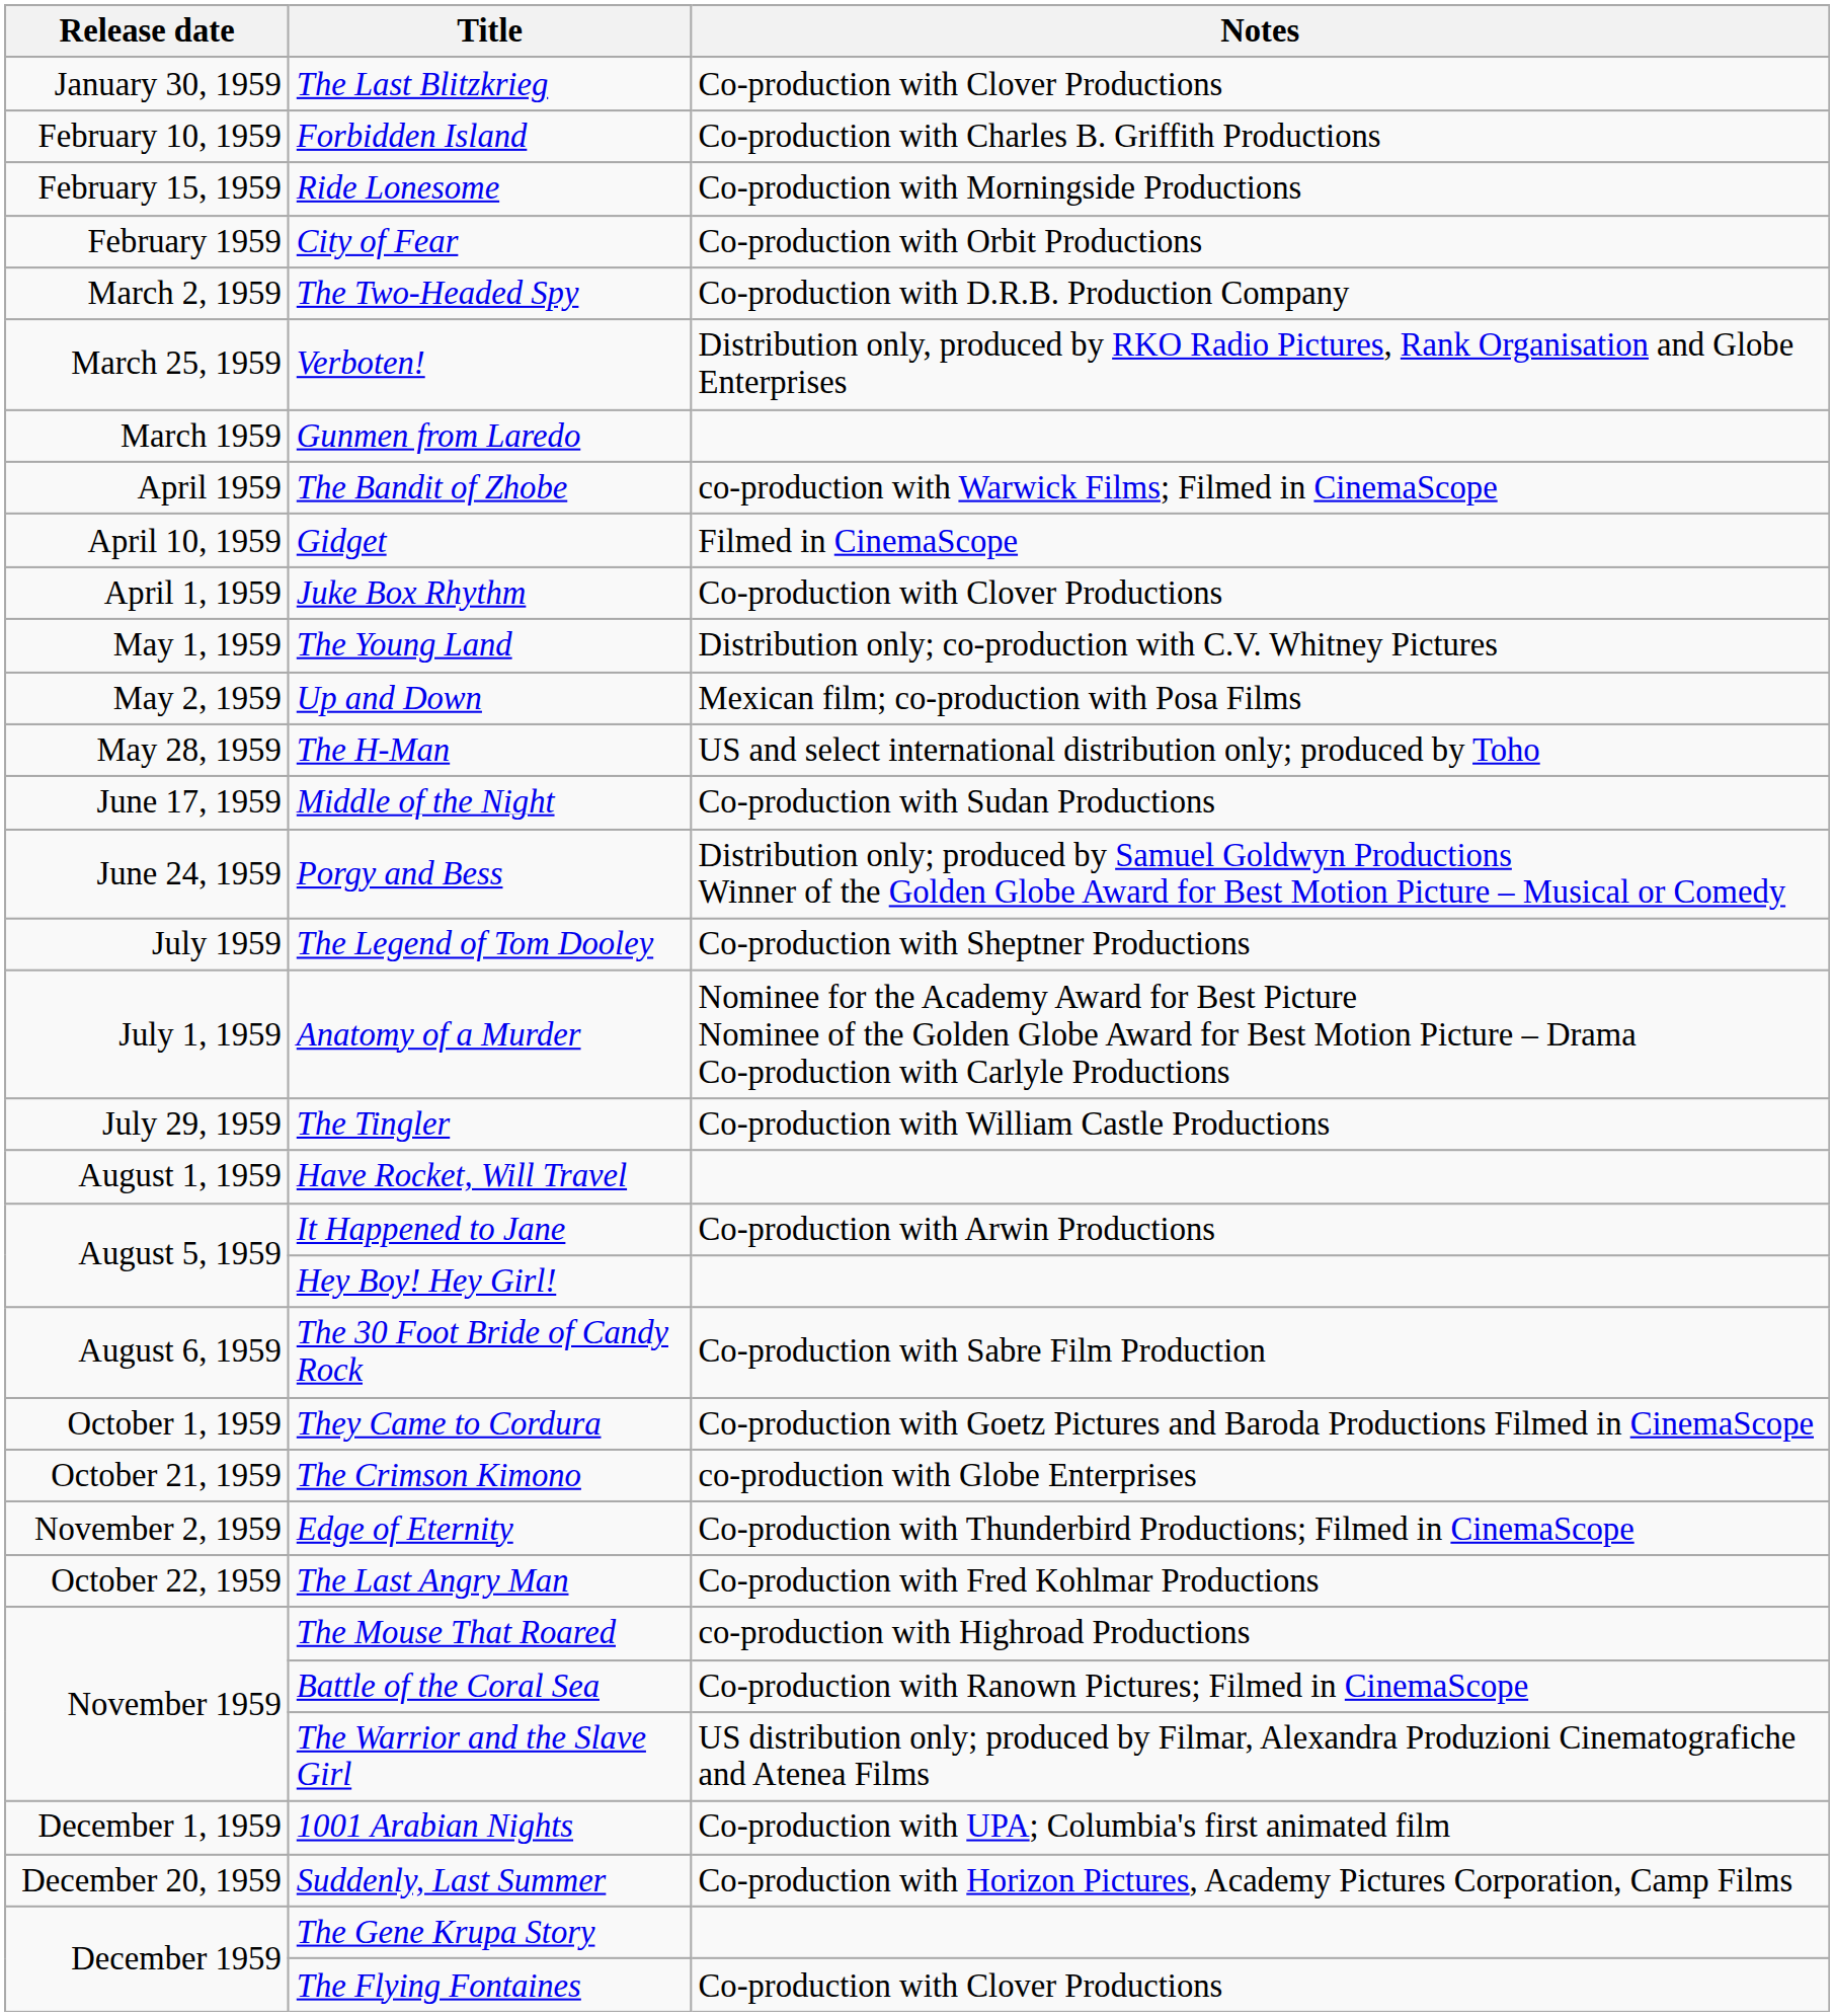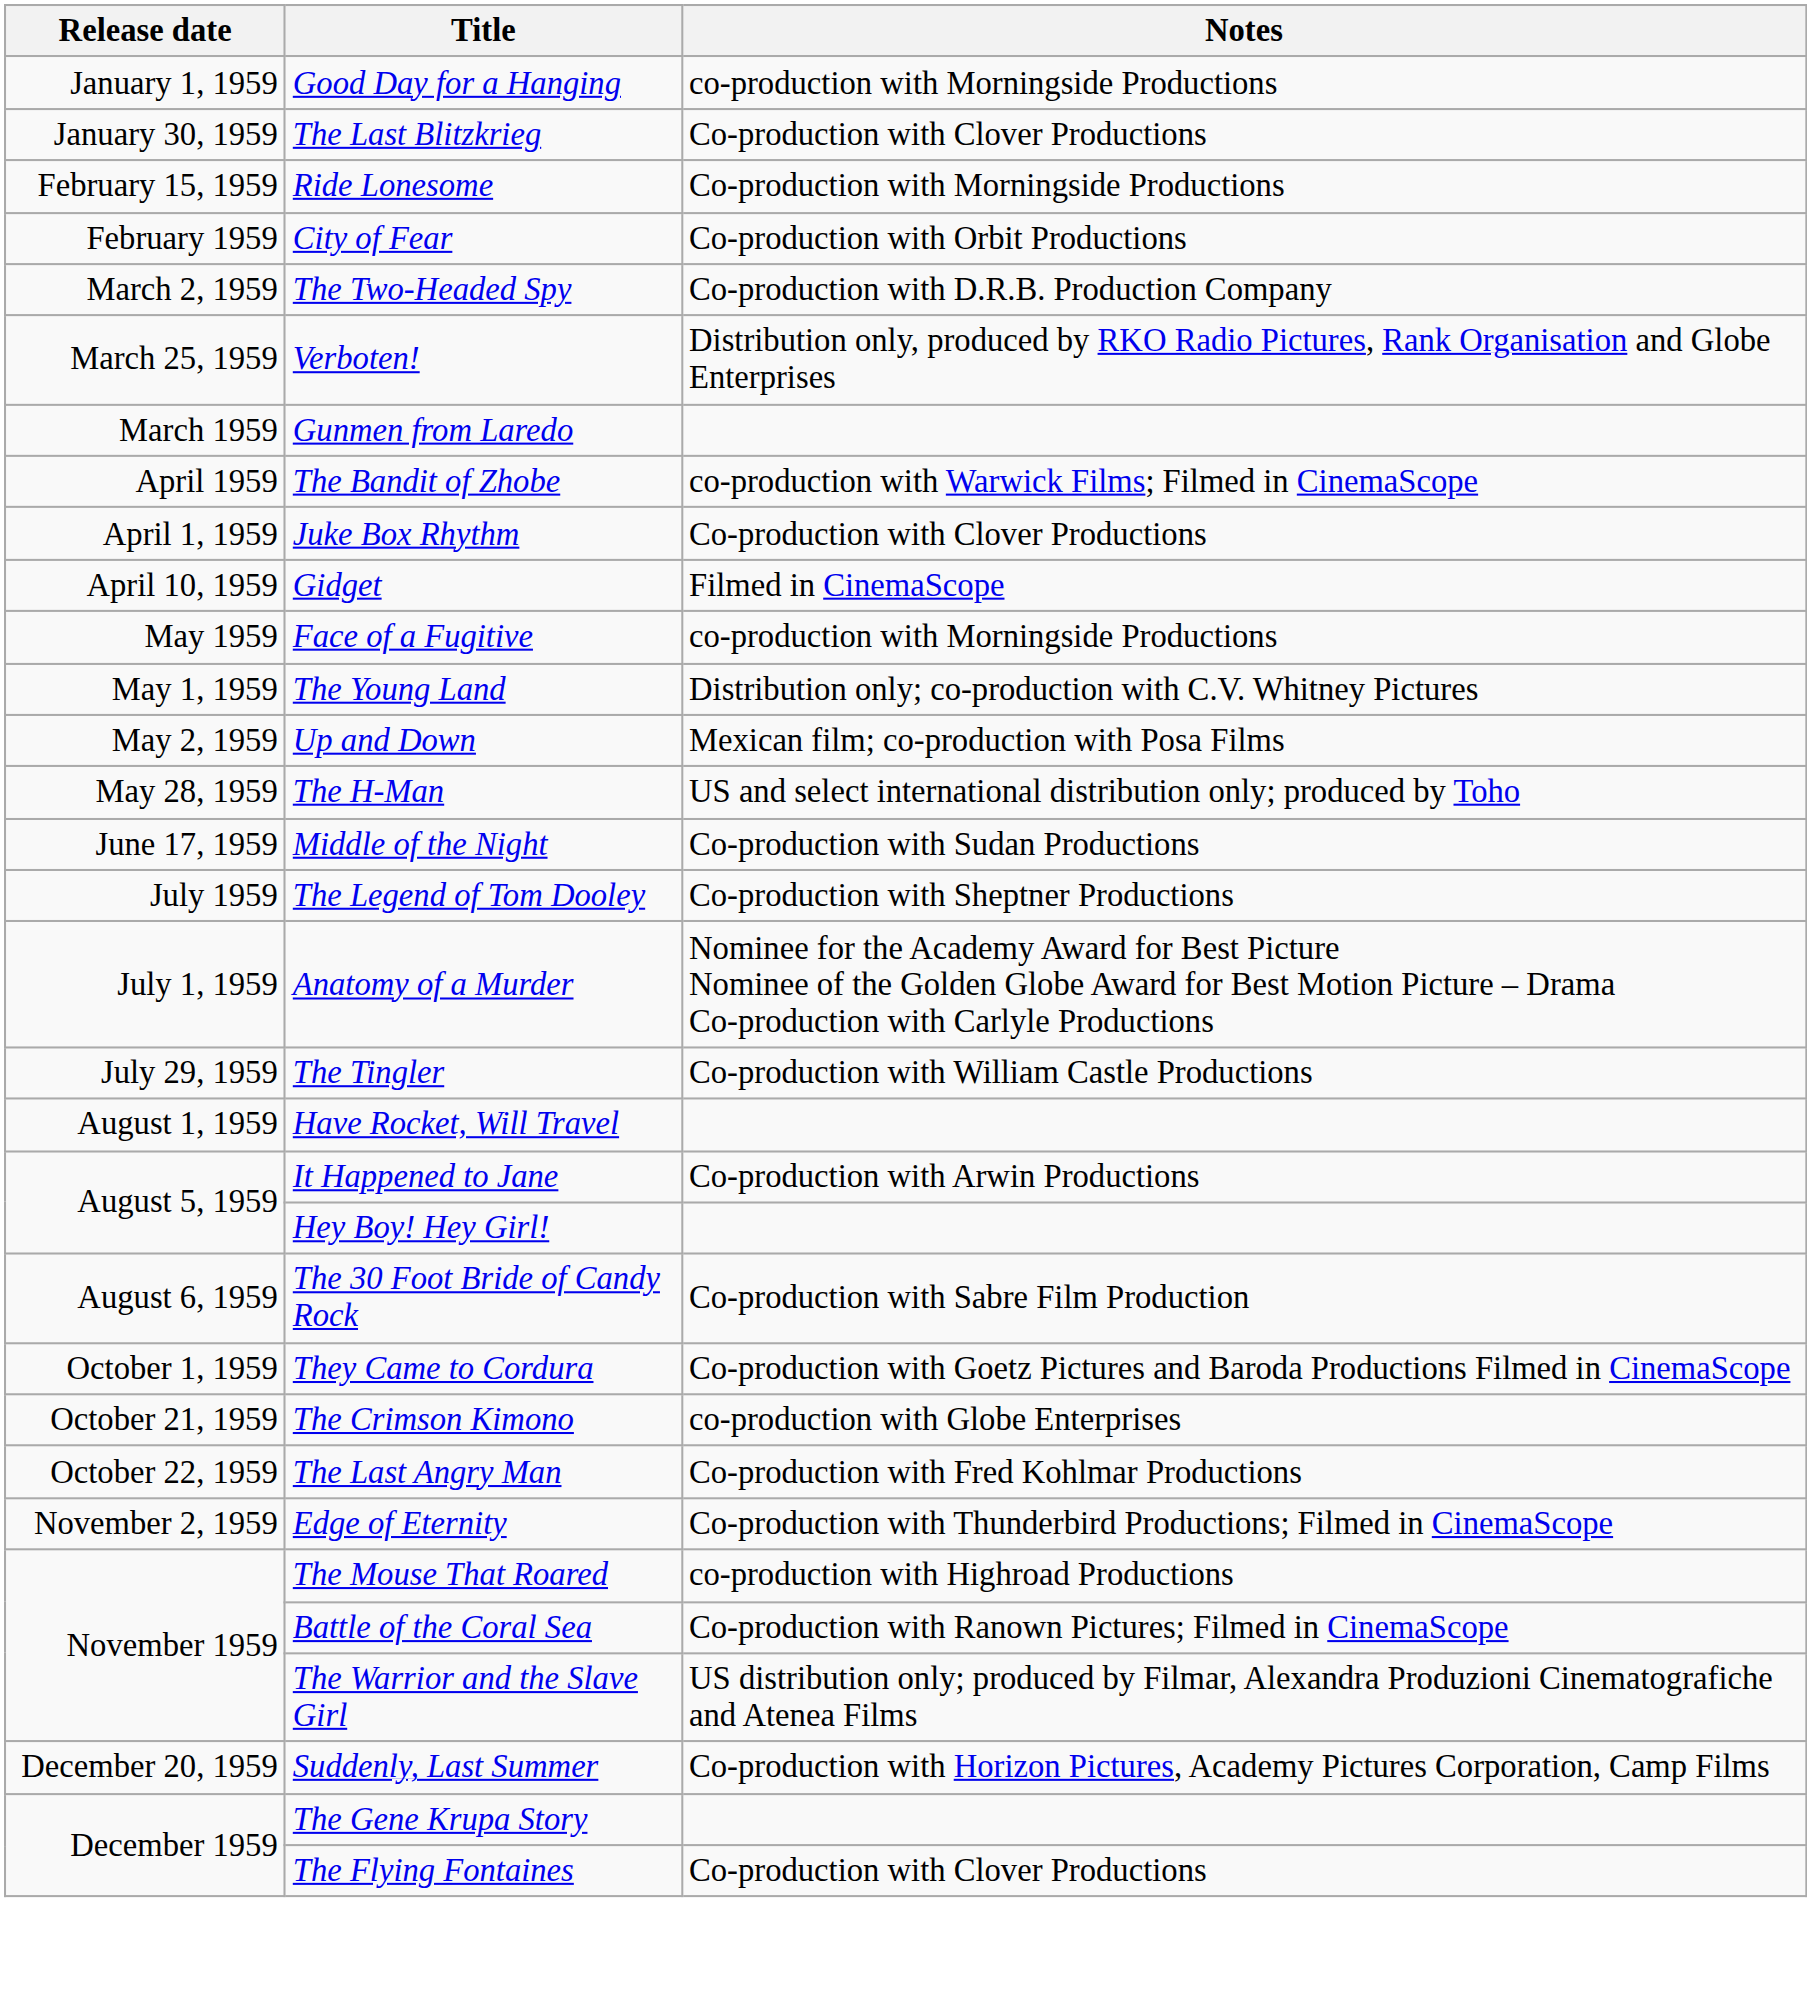+ row: January 1, 1959 | Good Day for a Hanging | co-production with Morningside Productions
- row: February 10, 1959 | Forbidden Island | Co-production with Charles B. Griffith Productions
rows swapped: Juke Box Rhythm <-> Gidget
+ row: May 1959 | Face of a Fugitive | co-production with Morningside Productions
- row: June 24, 1959 | Porgy and Bess | Distribution only; produced by Samuel Goldwyn Productions Winner of the Golden Globe Award for Best Motion Picture – Musical or Comedy
rows swapped: The Last Angry Man <-> Edge of Eternity
- row: December 1, 1959 | 1001 Arabian Nights | Co-production with UPA; Columbia's first animated film
